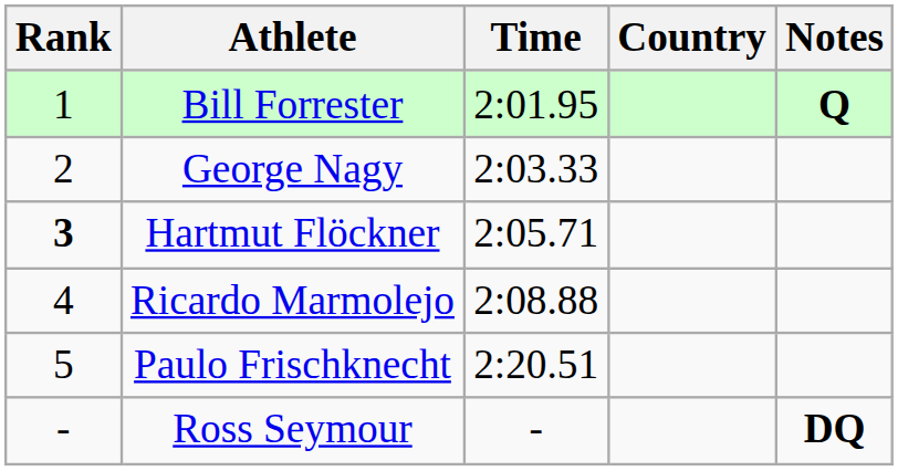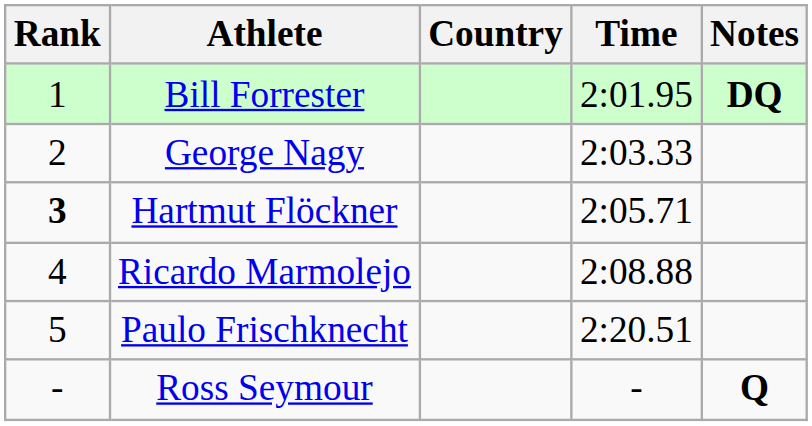columns swapped: Country <-> Time
Bill Forrester | Notes: Q -> DQ
Ross Seymour | Notes: DQ -> Q
